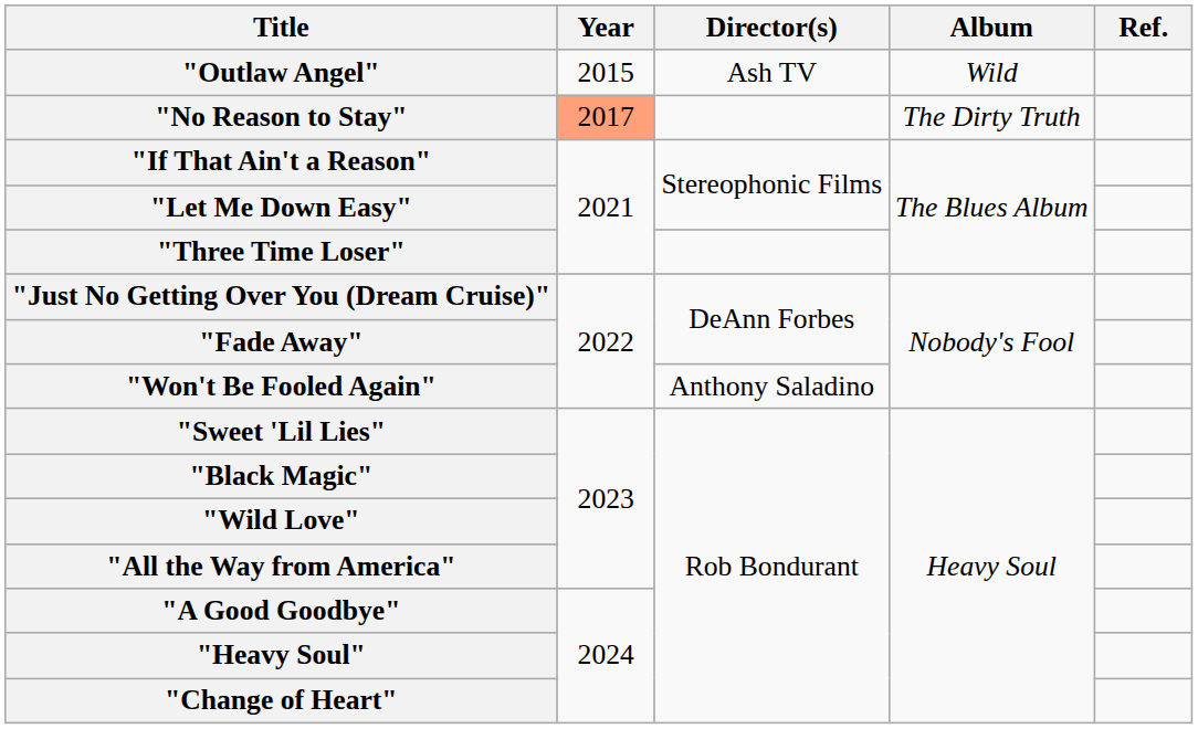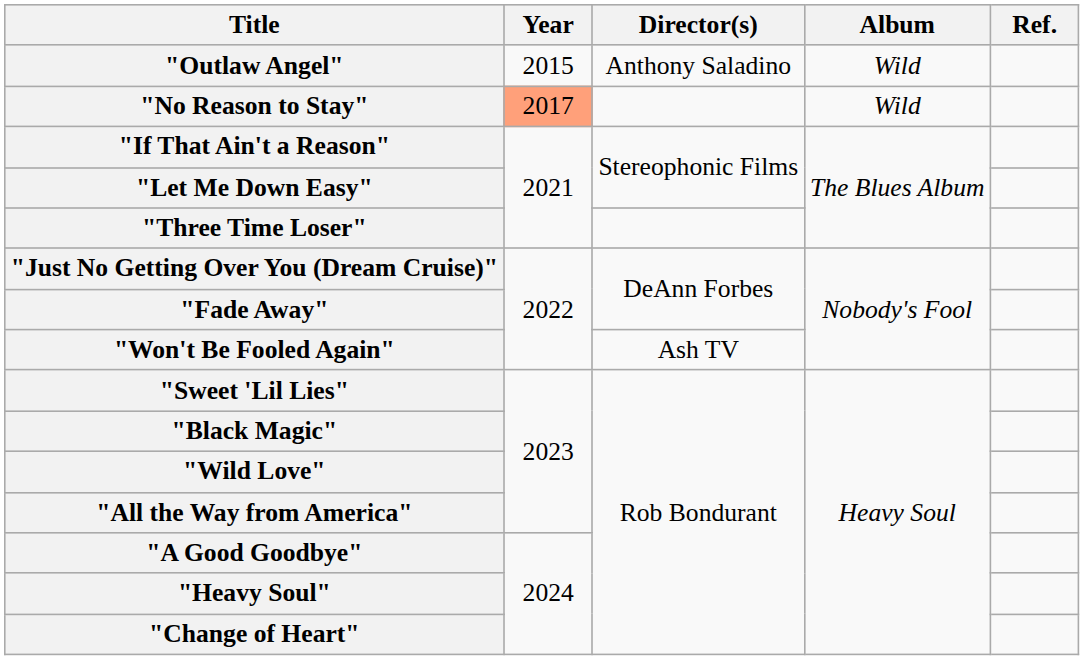"Outlaw Angel" | Director(s): Ash TV -> Anthony Saladino
"No Reason to Stay" | Album: The Dirty Truth -> Wild
"Won't Be Fooled Again" | Director(s): Anthony Saladino -> Ash TV
